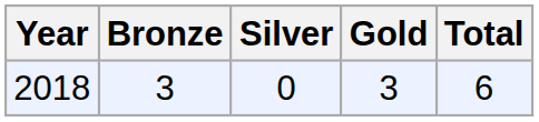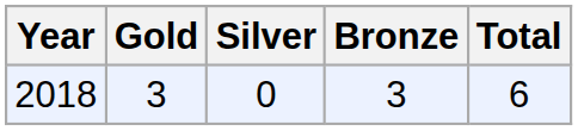columns swapped: Gold <-> Bronze
